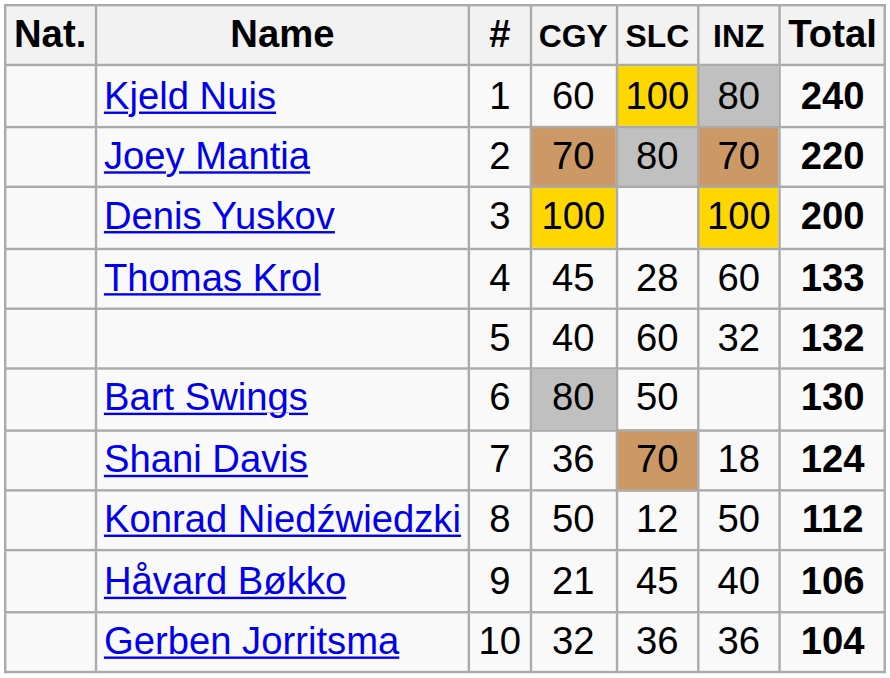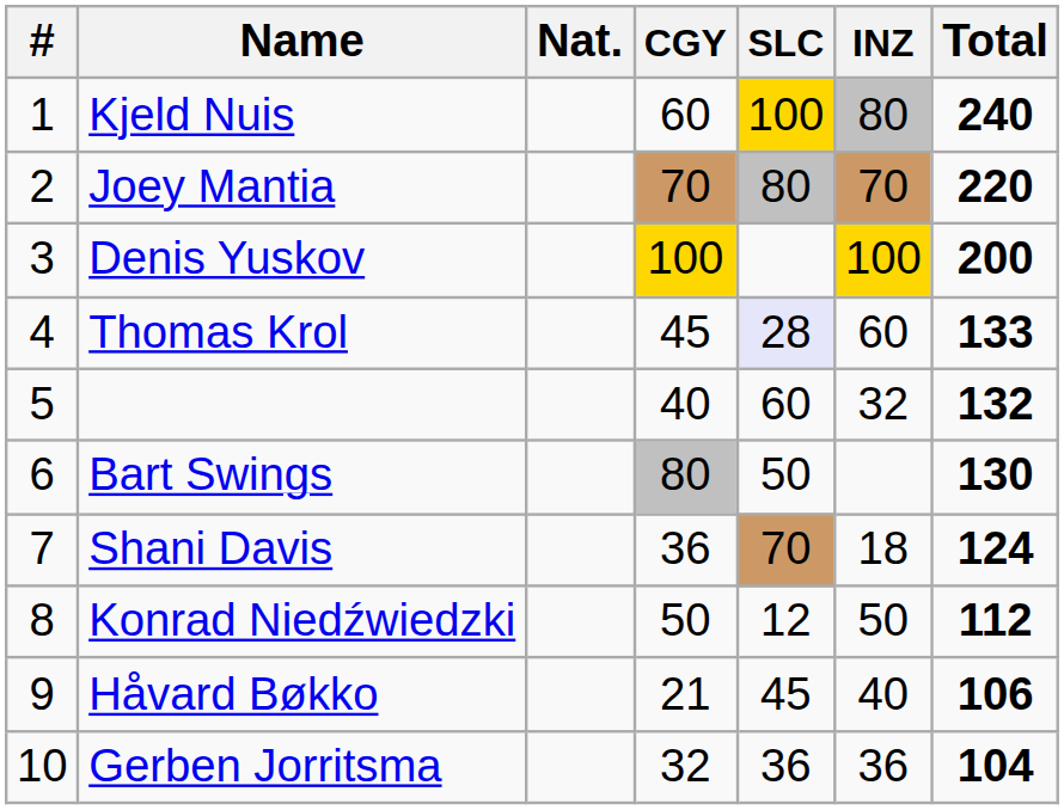columns swapped: # <-> Nat.
Thomas Krol | SLC: no background -> lavender background
